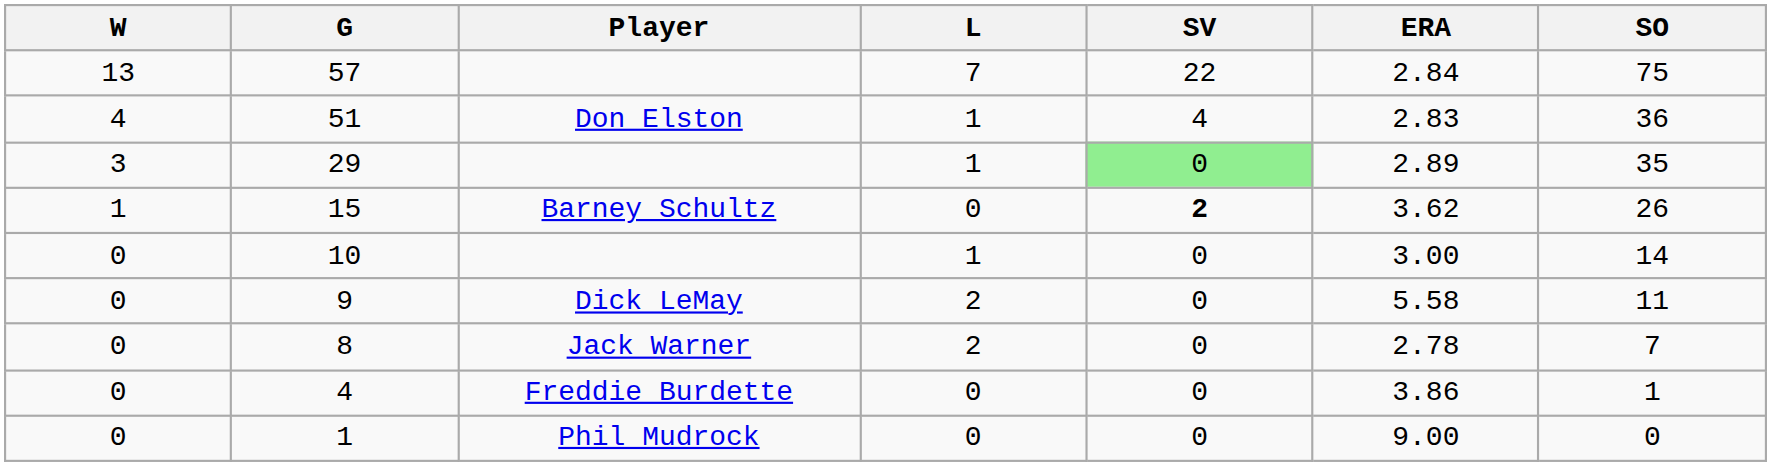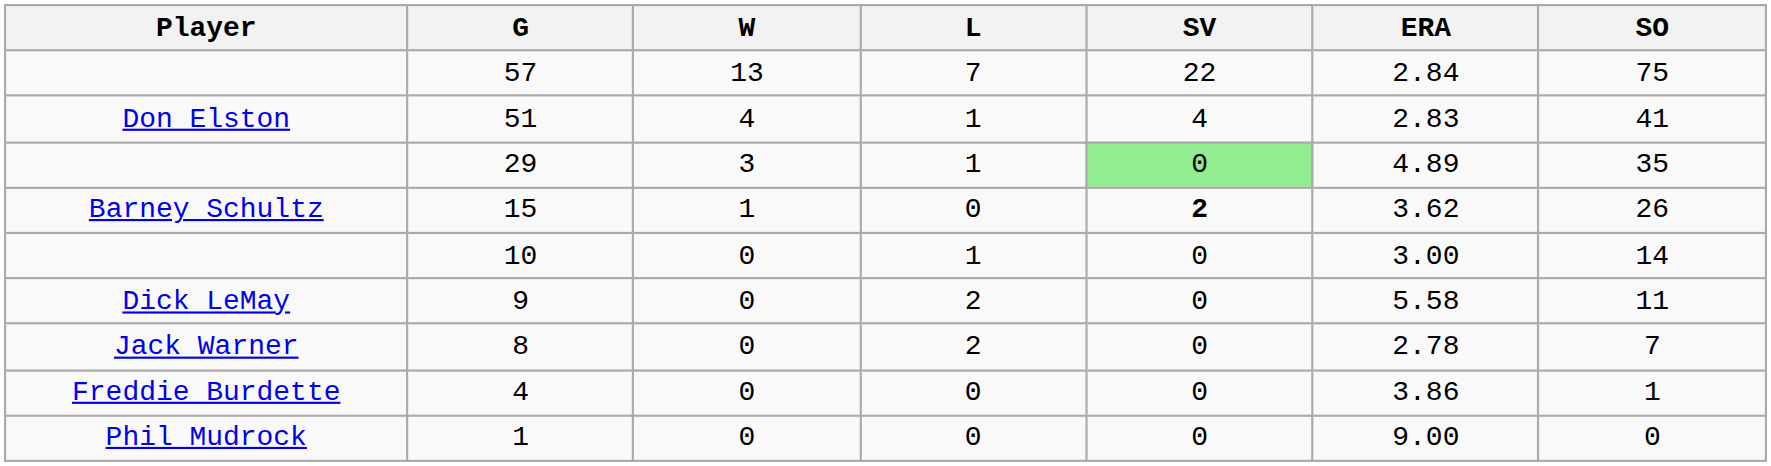columns swapped: Player <-> W
51 | SO: 36 -> 41
29 | ERA: 2.89 -> 4.89
